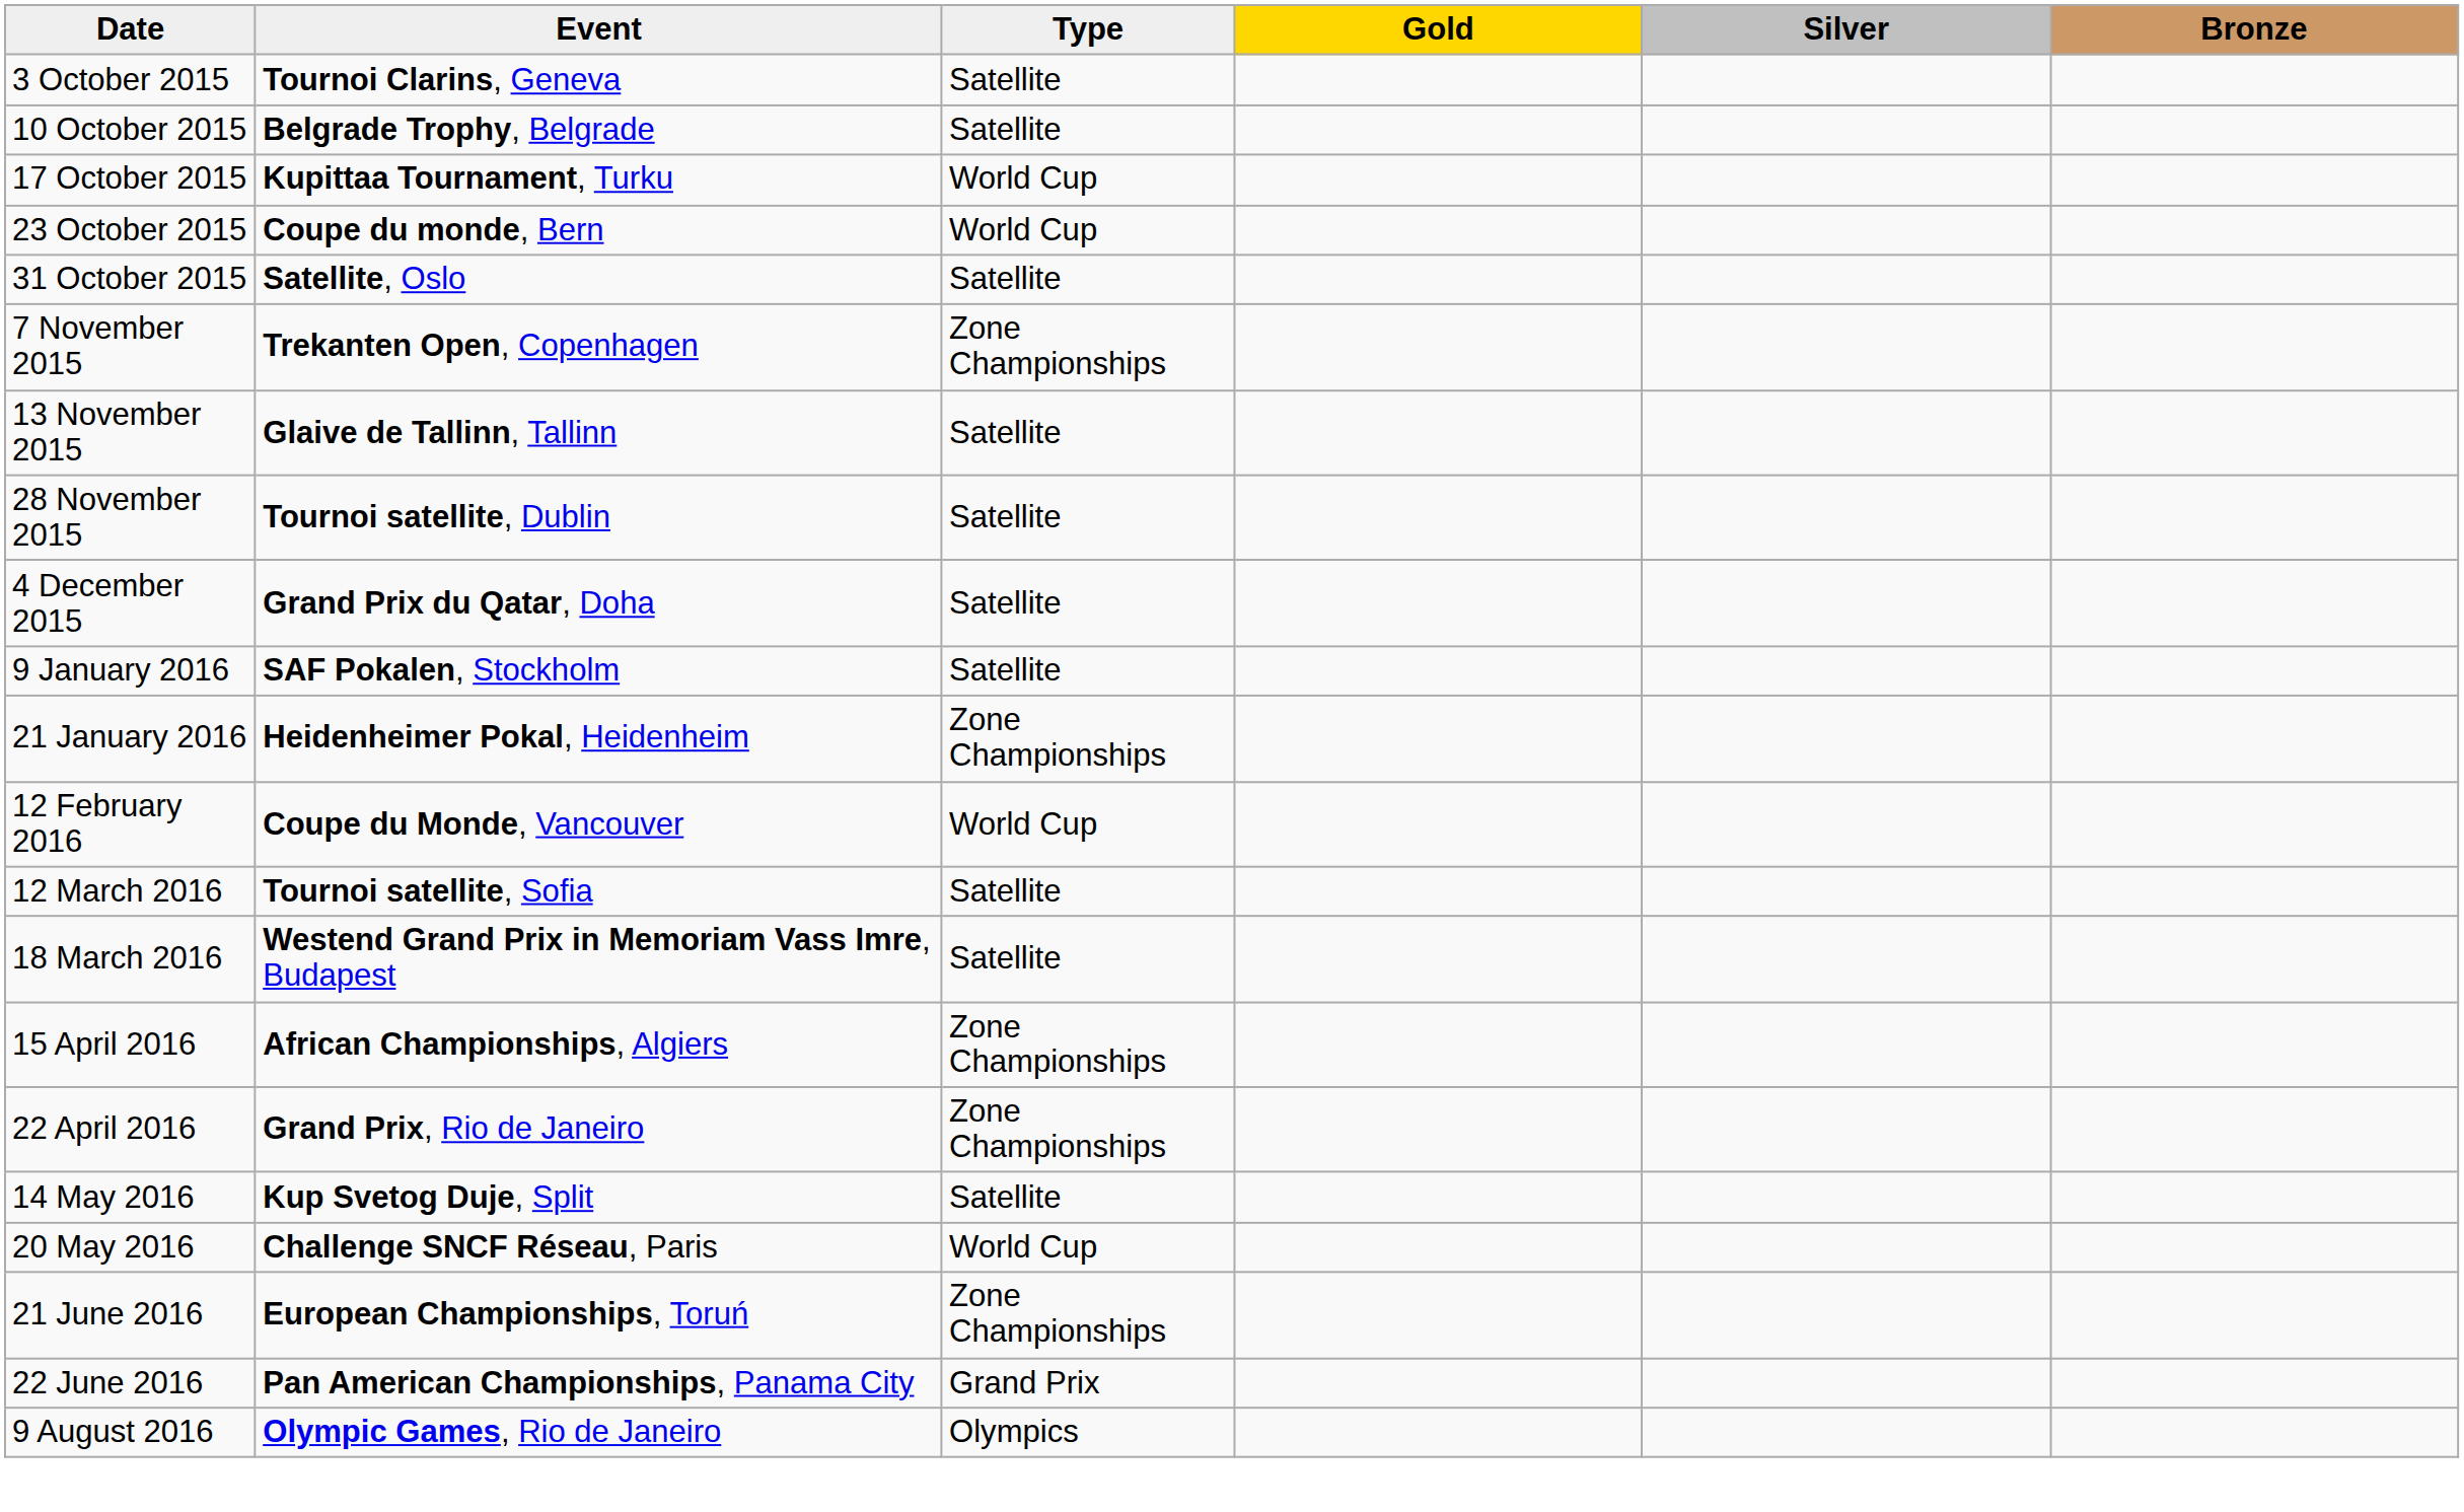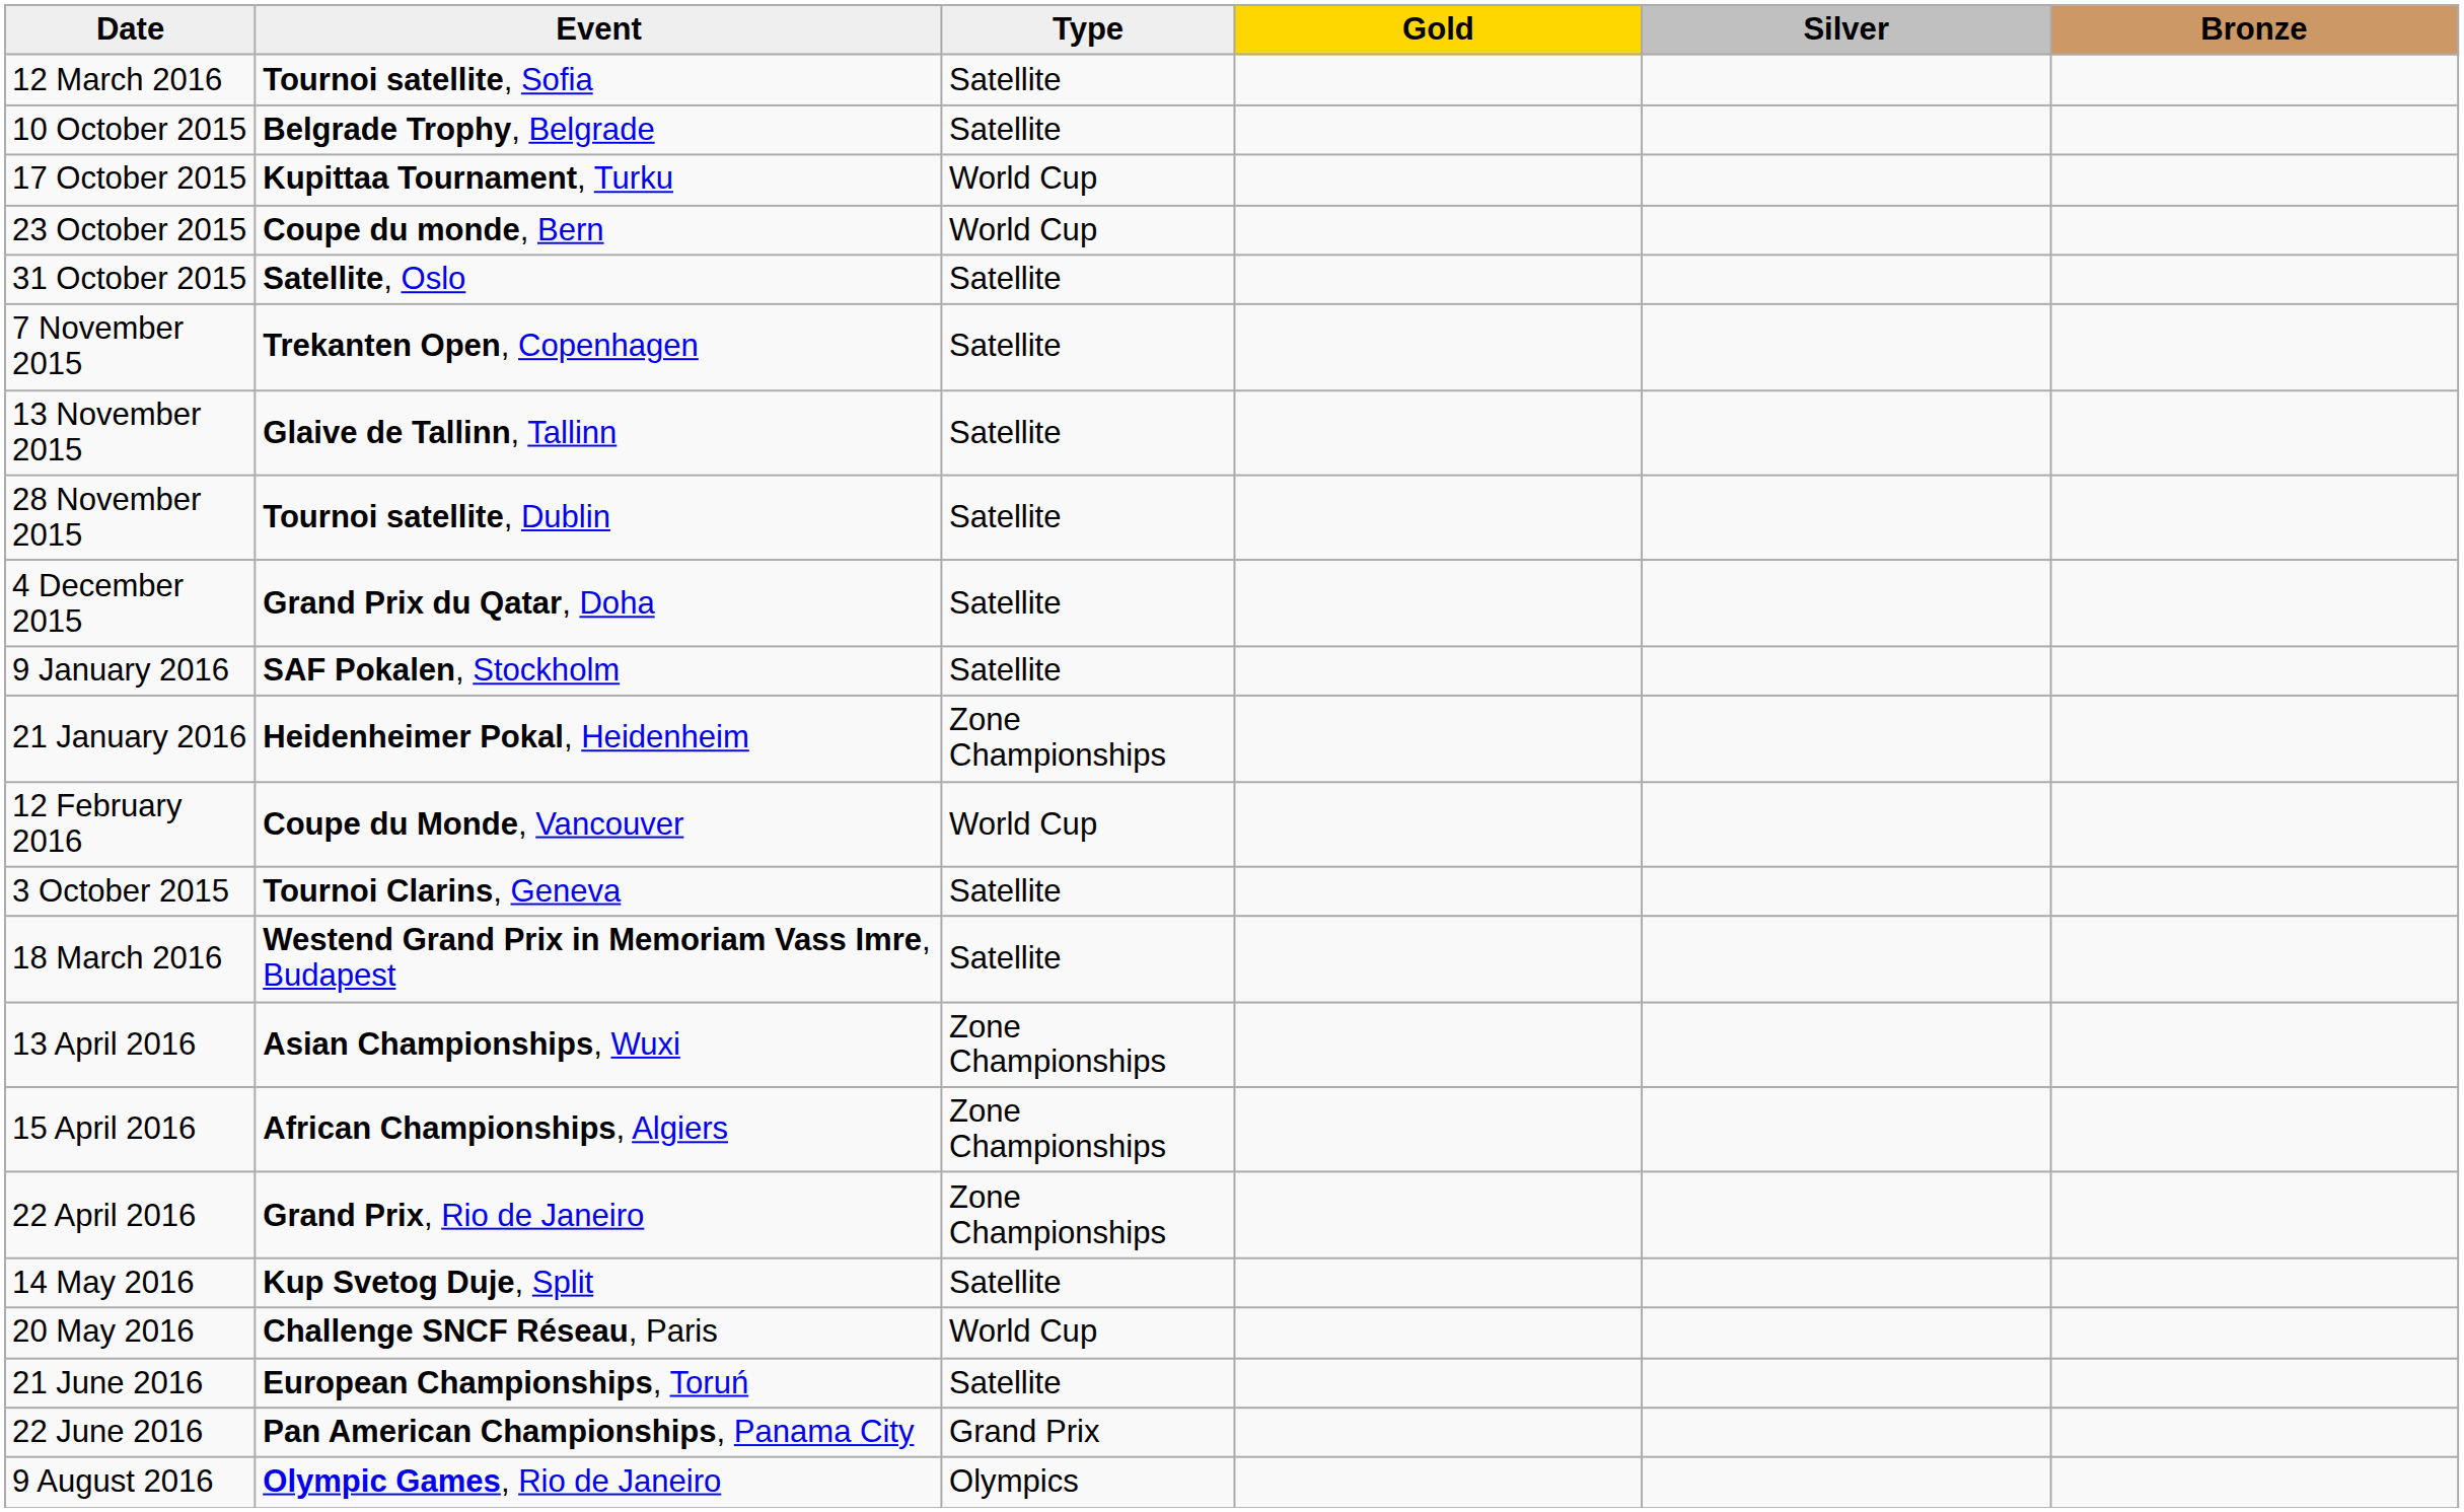rows swapped: 3 October 2015 <-> 12 March 2016
7 November 2015 | Type: Zone Championships -> Satellite
+ row: 13 April 2016 | Asian Championships, Wuxi | Zone Championships
21 June 2016 | Type: Zone Championships -> Satellite
